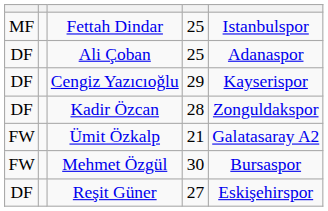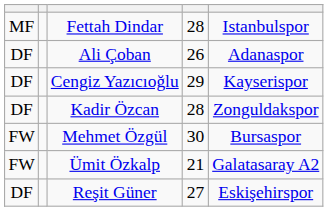Fettah Dindar | column 4: 25 -> 28
Ali Çoban | column 4: 25 -> 26
rows swapped: Ümit Özkalp <-> Mehmet Özgül
